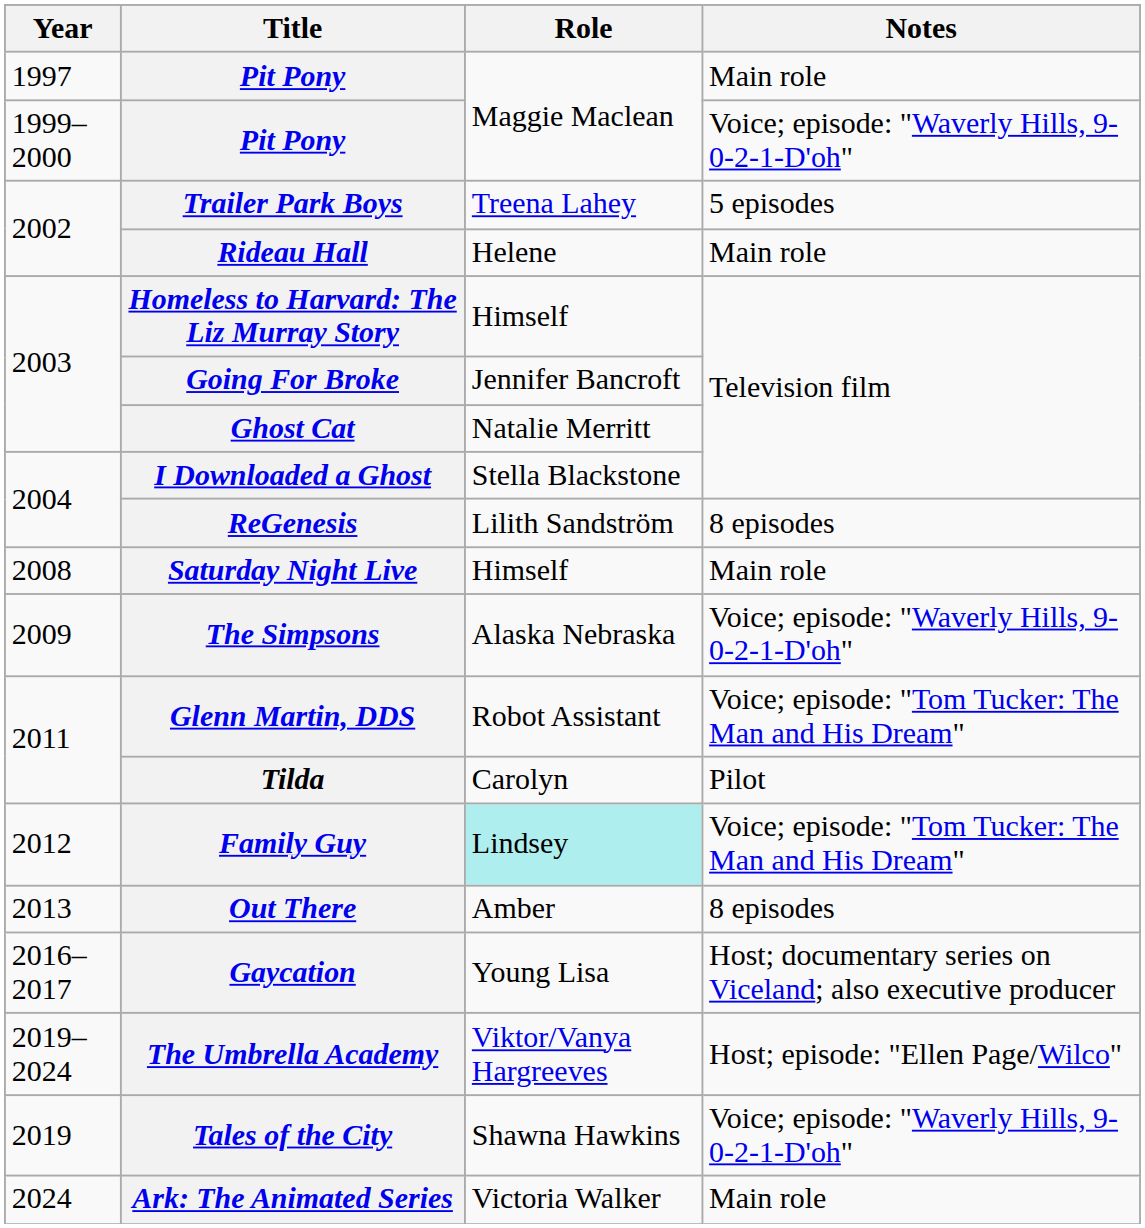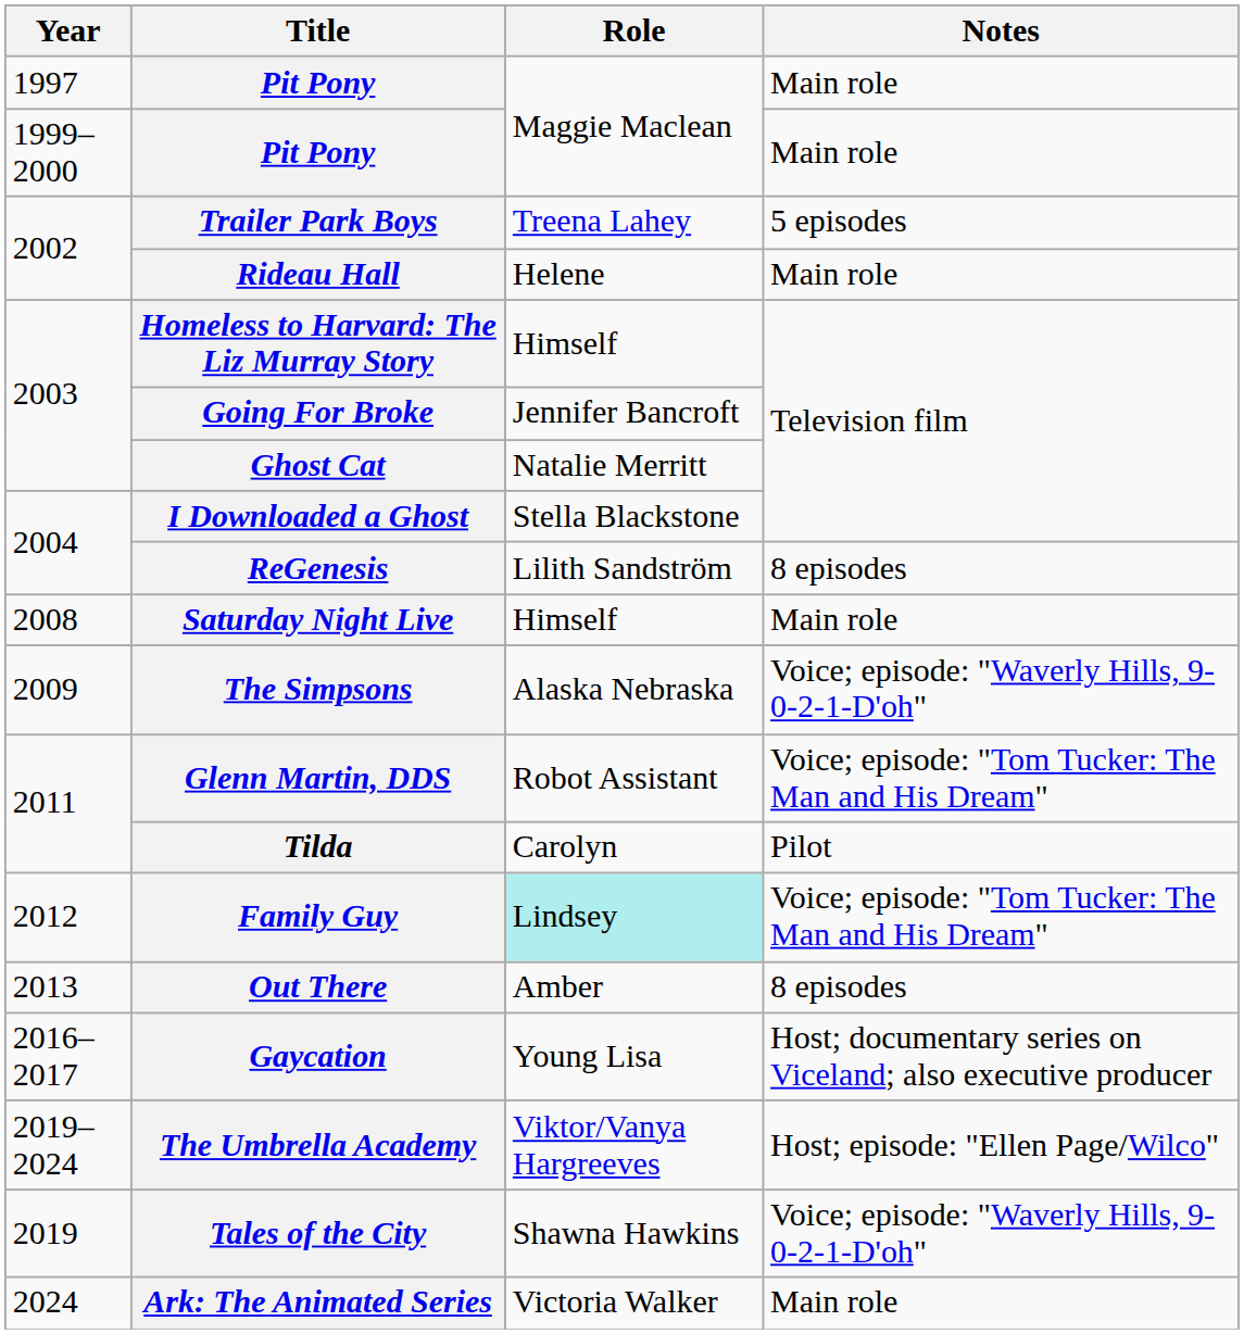1999–2000 / Pit Pony | Notes: Voice; episode: "Waverly Hills, 9-0-2-1-D'oh" -> Main role
